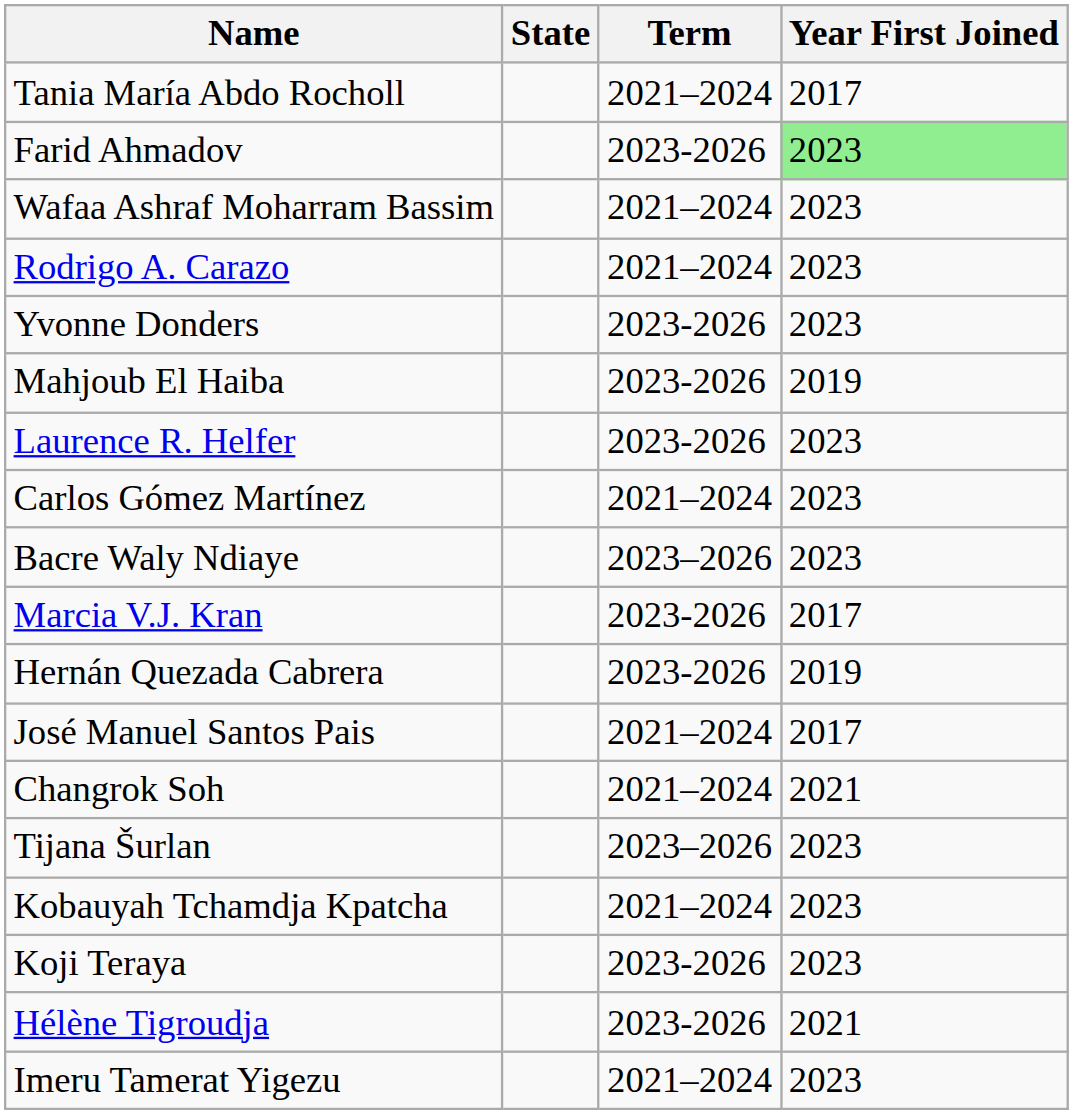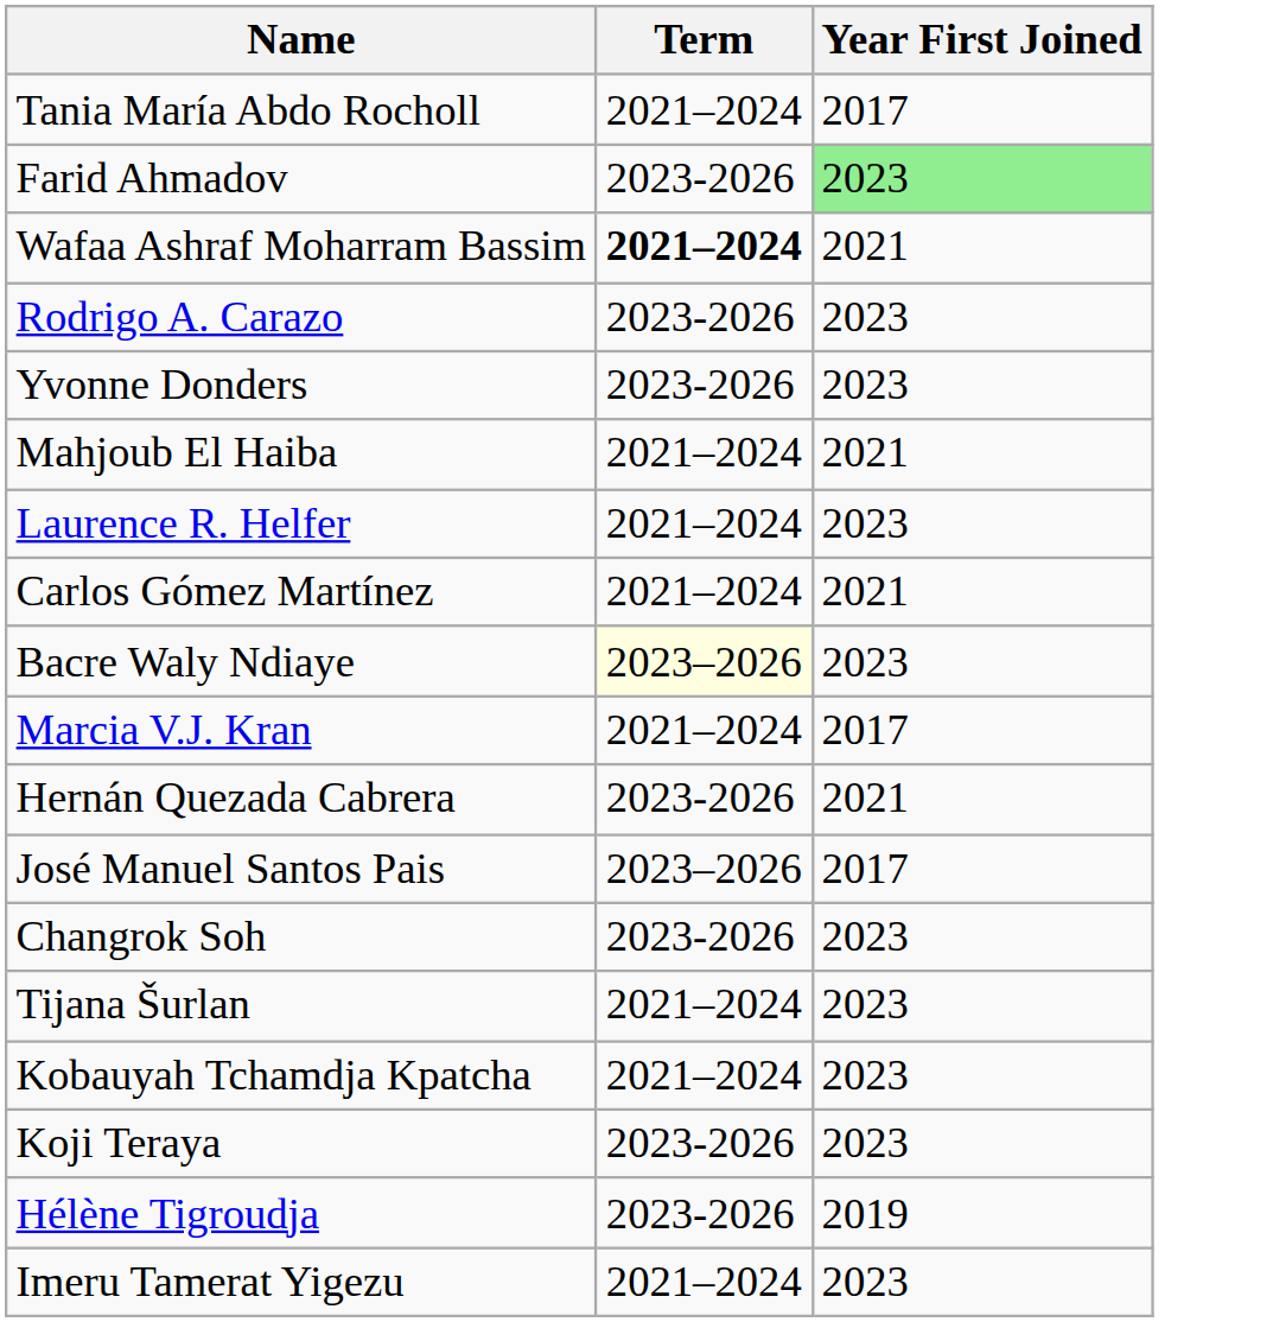- column: State
Wafaa Ashraf Moharram Bassim | Term: normal -> bold
Wafaa Ashraf Moharram Bassim | Year First Joined: 2023 -> 2021
Rodrigo A. Carazo | Term: 2021–2024 -> 2023-2026
Mahjoub El Haiba | Term: 2023-2026 -> 2021–2024
Mahjoub El Haiba | Year First Joined: 2019 -> 2021
Laurence R. Helfer | Term: 2023-2026 -> 2021–2024
Carlos Gómez Martínez | Year First Joined: 2023 -> 2021
Bacre Waly Ndiaye | Term: no background -> lightyellow background
Marcia V.J. Kran | Term: 2023-2026 -> 2021–2024
Hernán Quezada Cabrera | Year First Joined: 2019 -> 2021
José Manuel Santos Pais | Term: 2021–2024 -> 2023–2026
Changrok Soh | Term: 2021–2024 -> 2023-2026
Changrok Soh | Year First Joined: 2021 -> 2023
Tijana Šurlan | Term: 2023–2026 -> 2021–2024
Hélène Tigroudja | Year First Joined: 2021 -> 2019
